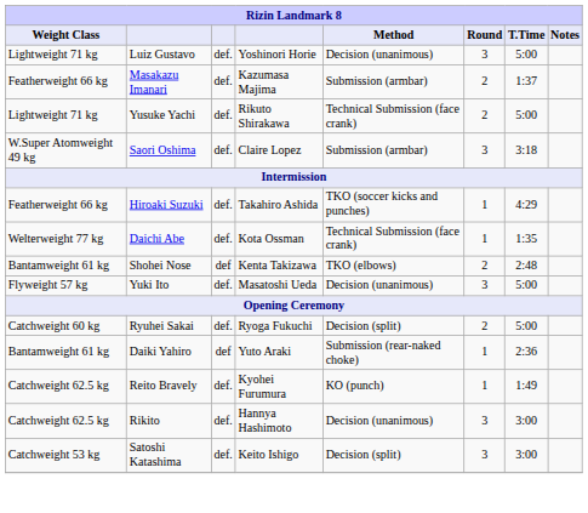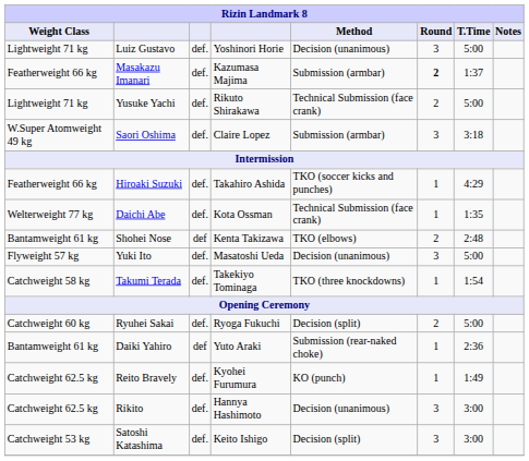Masakazu Imanari | Round: normal -> bold
+ row: Catchweight 58 kg | Takumi Terada | def. | Takekiyo Tominaga | TKO (three knockdowns) | 1 | 1:54
